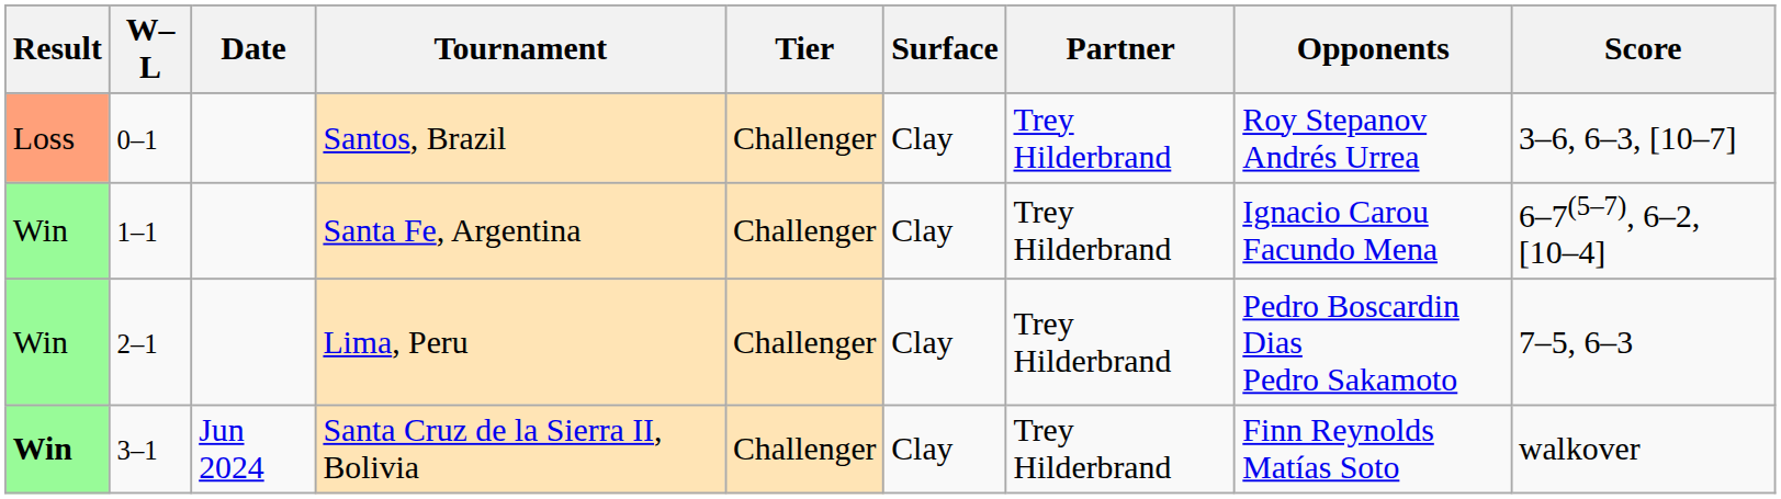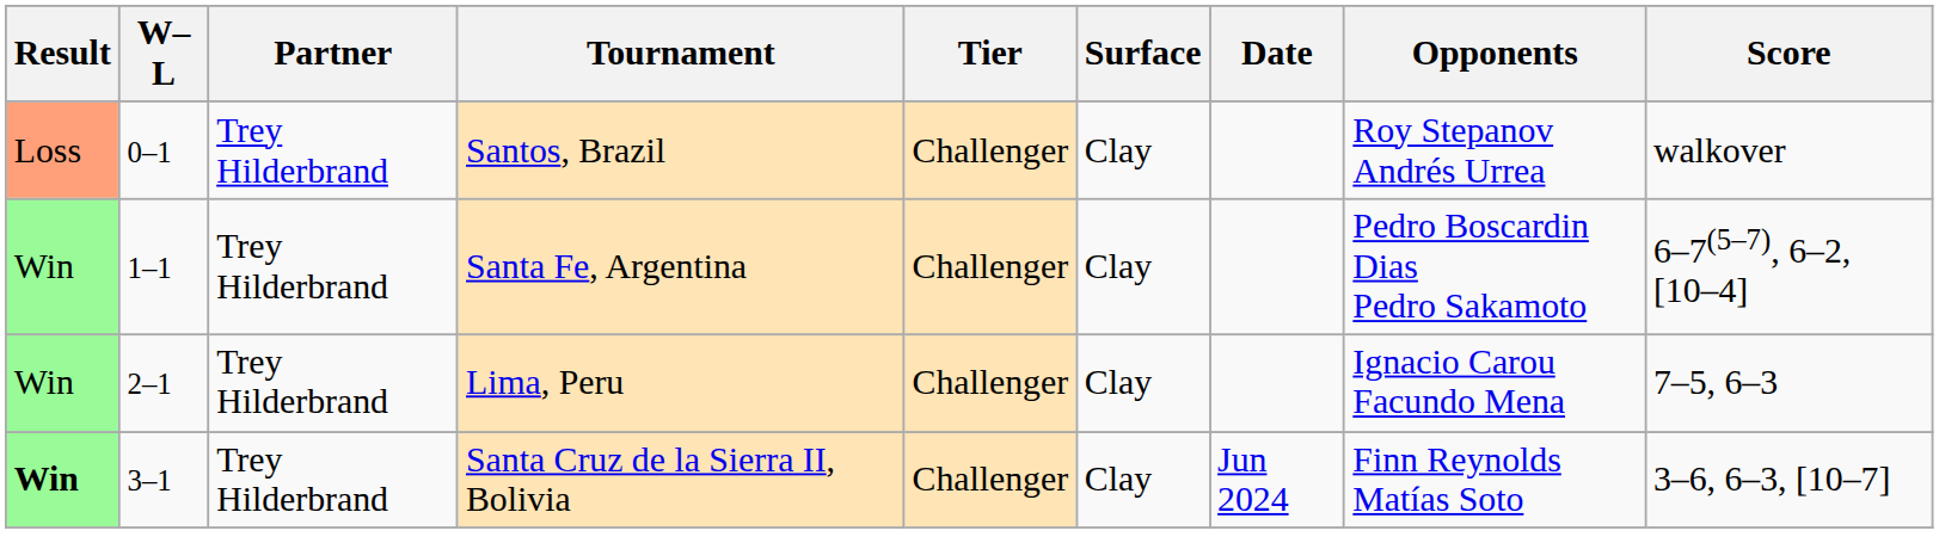columns swapped: Date <-> Partner
Santos, Brazil | Score: 3–6, 6–3, [10–7] -> walkover
Santa Fe, Argentina | Opponents: Ignacio Carou Facundo Mena -> Pedro Boscardin Dias Pedro Sakamoto
Lima, Peru | Opponents: Pedro Boscardin Dias Pedro Sakamoto -> Ignacio Carou Facundo Mena
Santa Cruz de la Sierra II, Bolivia | Score: walkover -> 3–6, 6–3, [10–7]
